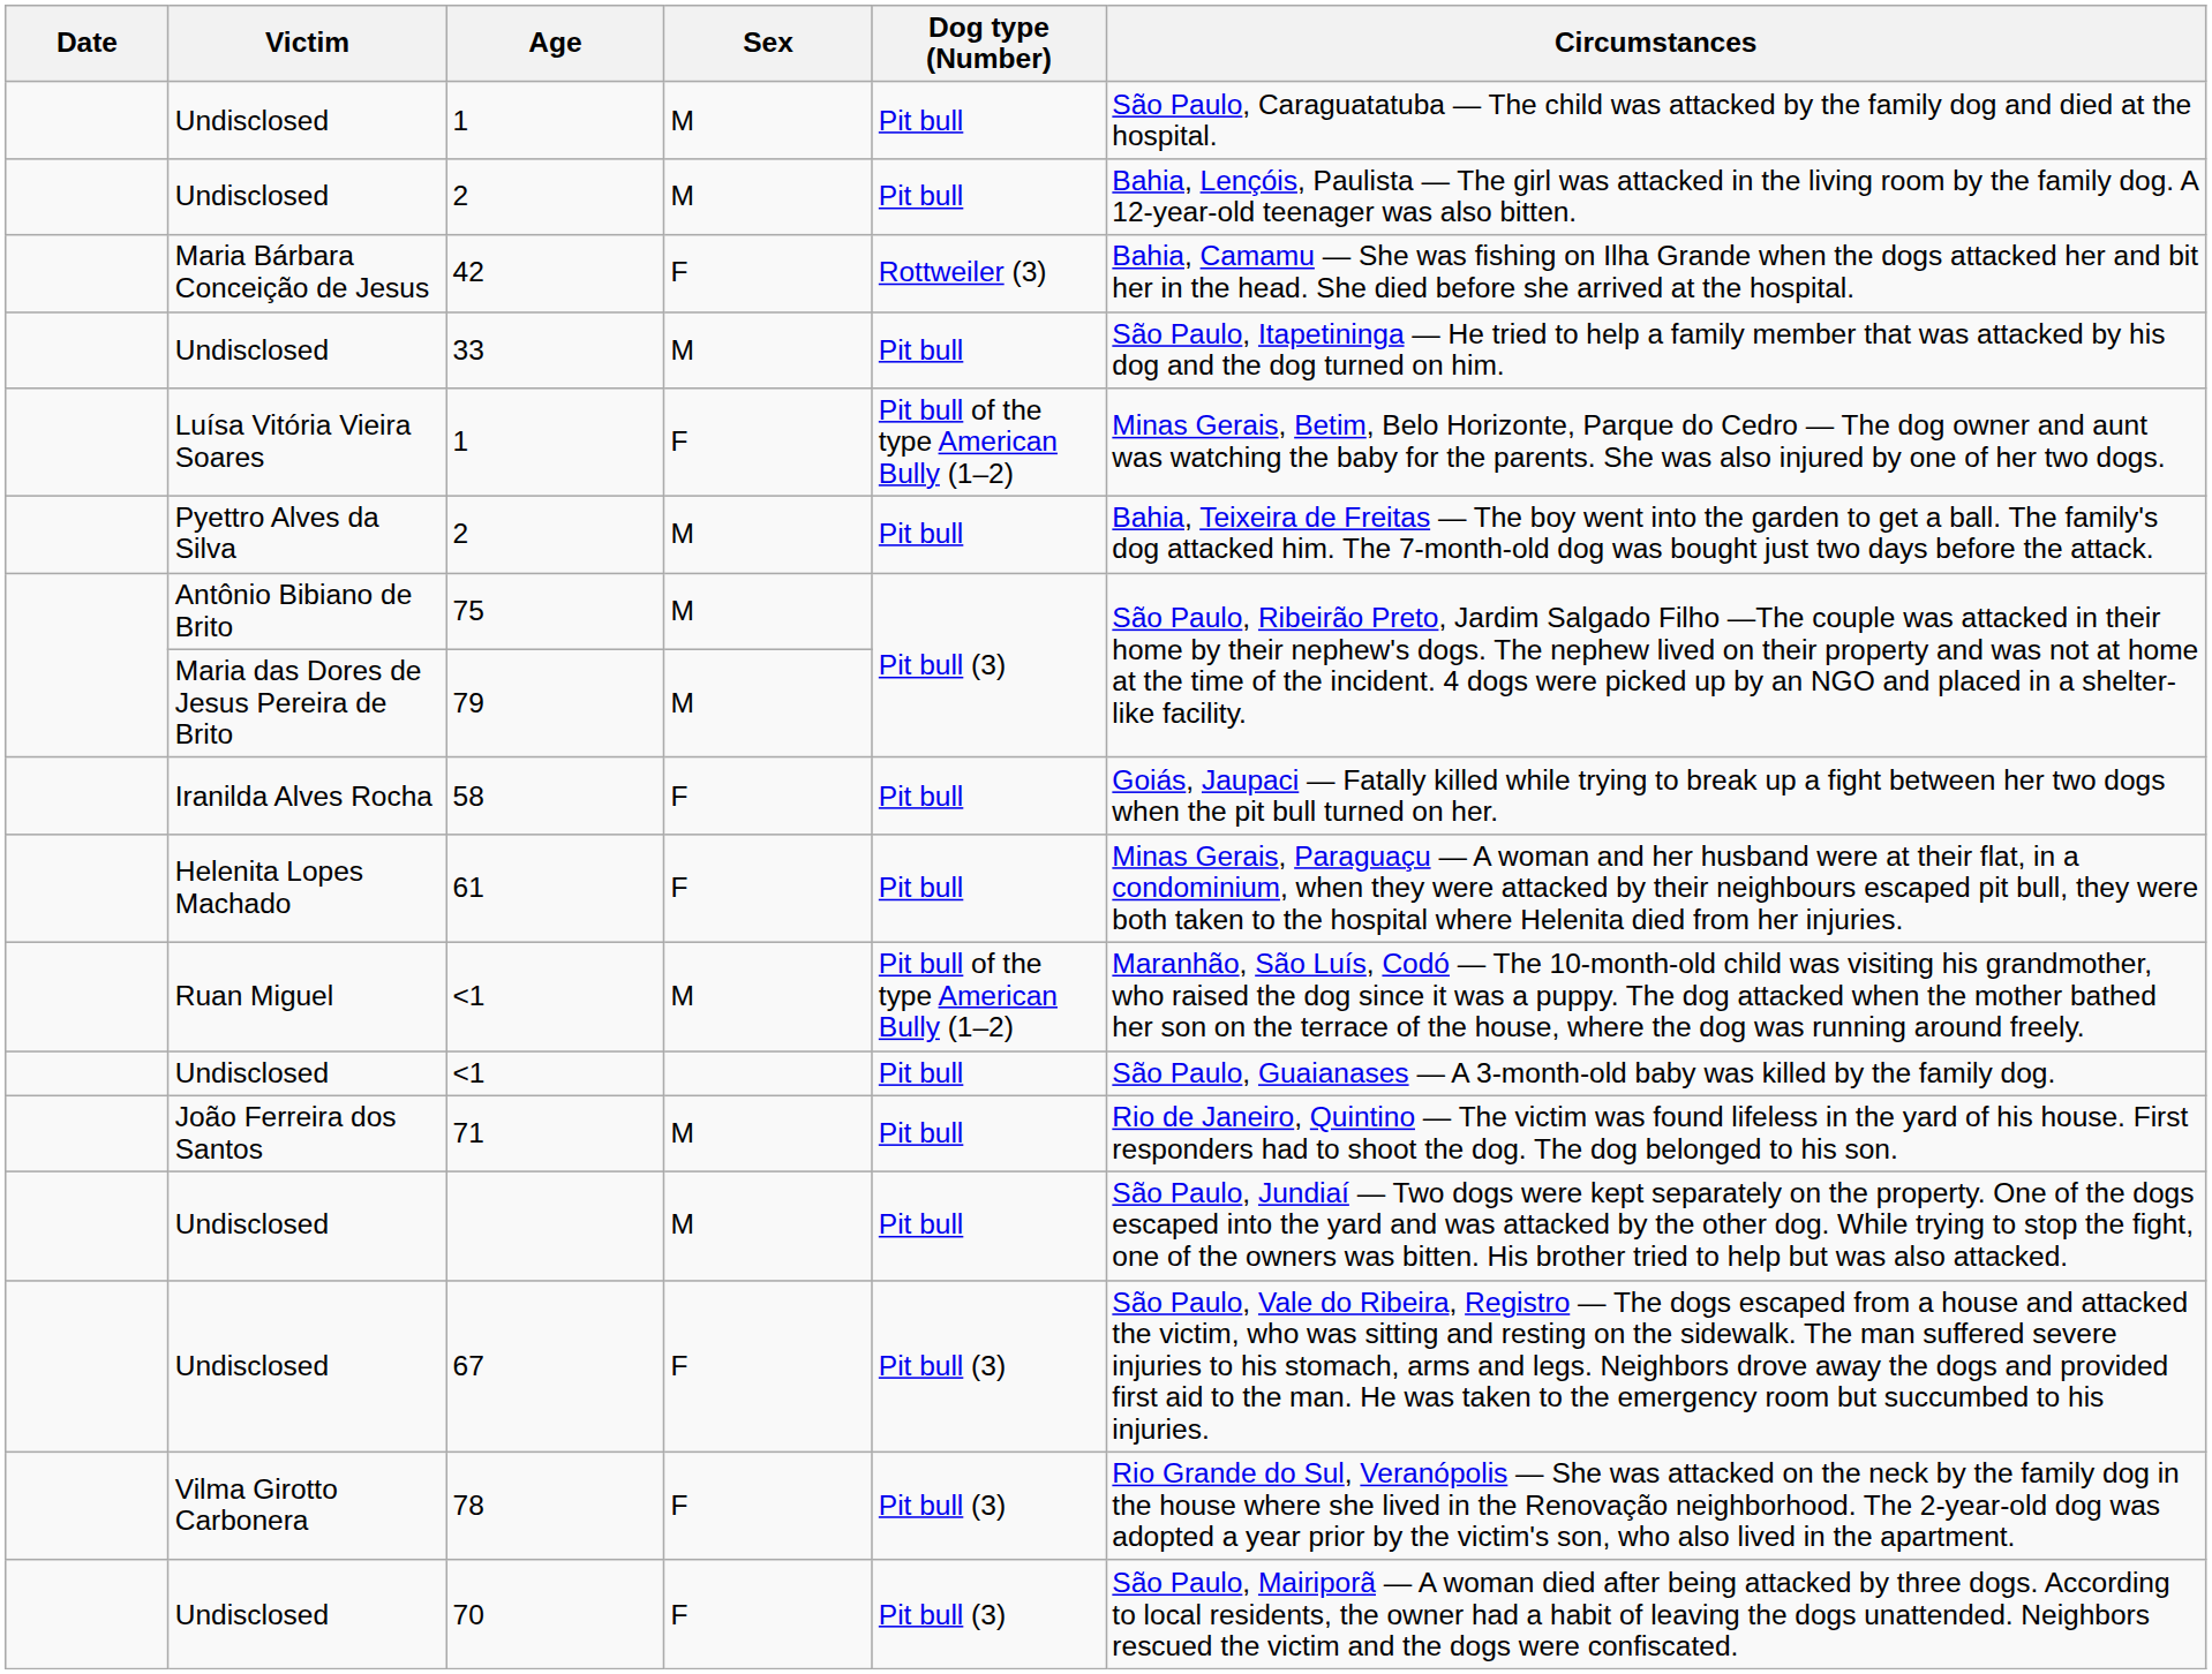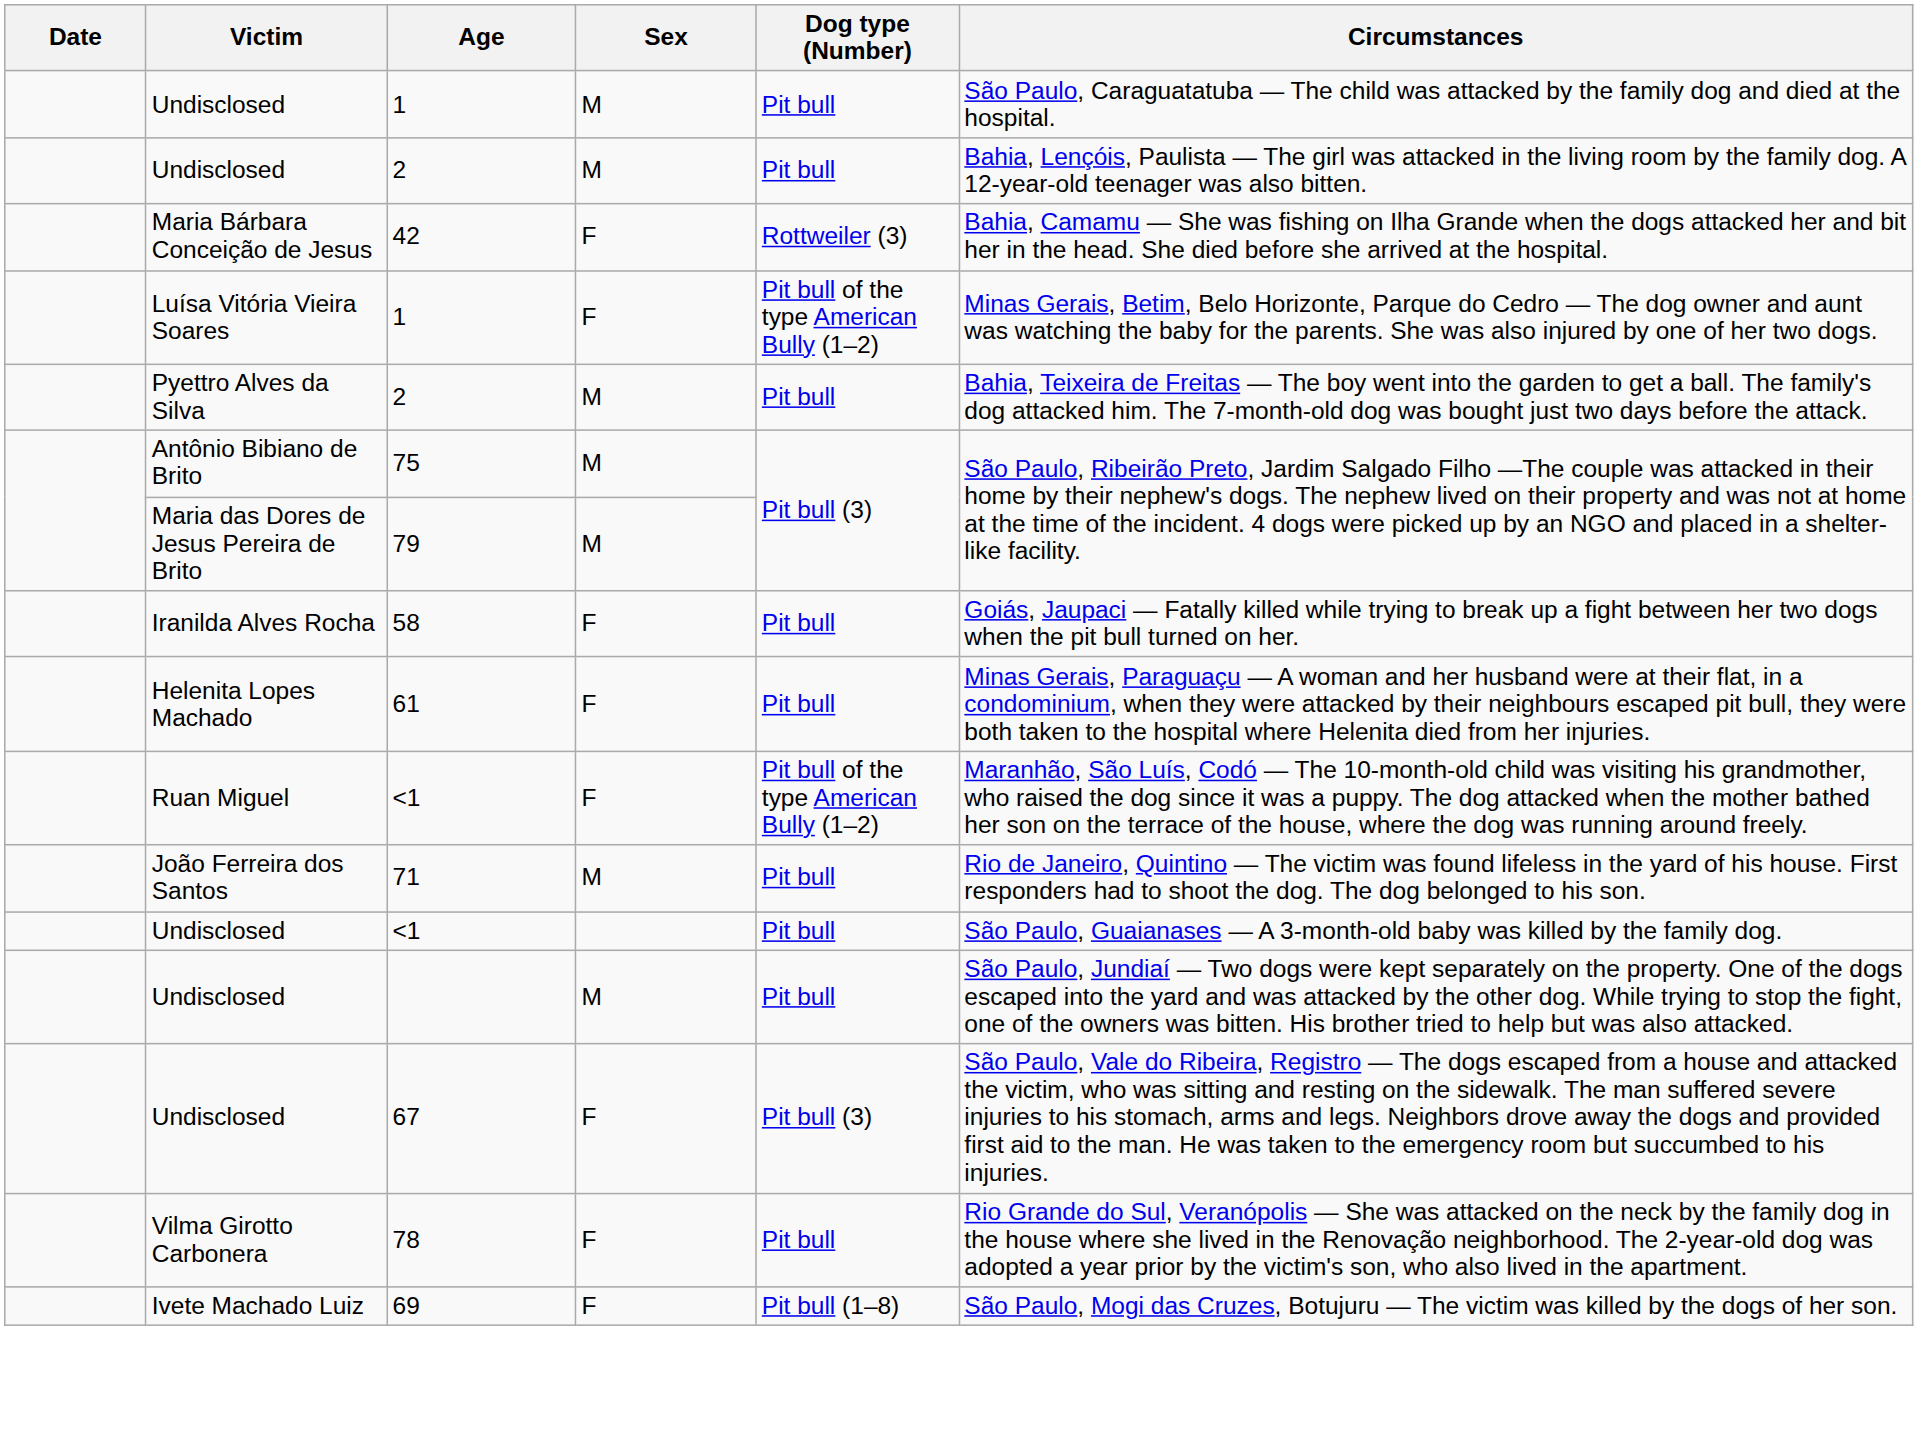- row: Undisclosed | 33 | M | Pit bull | São Paulo, Itapetininga — He tried to help a family member that was attacked by his dog and the dog turned on him.
Ruan Miguel / <1 | Sex: M -> F
rows swapped: Undisclosed / <1 <-> 71
78 | Dog type (Number): Pit bull (3) -> Pit bull
+ row: Ivete Machado Luiz | 69 | F | Pit bull (1–8) | São Paulo, Mogi das Cruzes, Botujuru — The victim was killed by the dogs of her son.
- row: Undisclosed | 70 | F | Pit bull (3) | São Paulo, Mairiporã — A woman died after being attacked by three dogs. According to local residents, the owner had a habit of leaving the dogs unattended. Neighbors rescued the victim and the dogs were confiscated.
